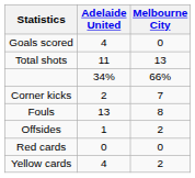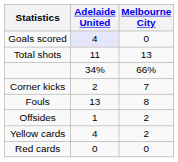Goals scored | Adelaide United: no background -> lavender background
rows swapped: Yellow cards <-> Red cards
